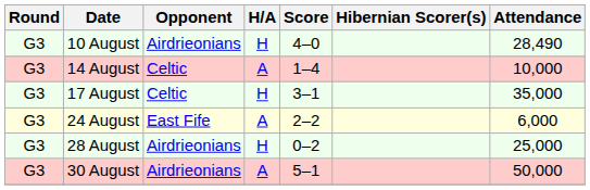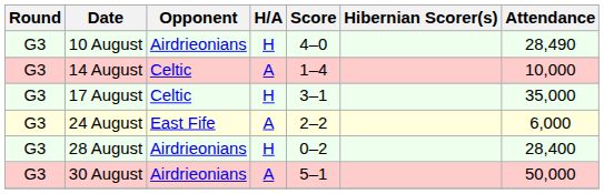28 August | Attendance: 25,000 -> 28,400
